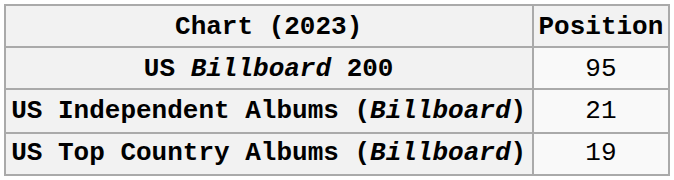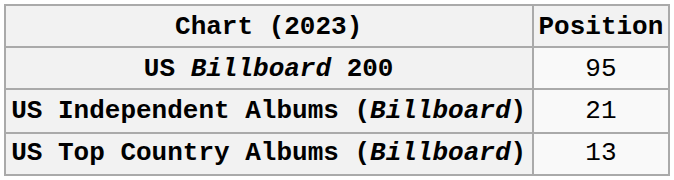US Top Country Albums (Billboard) | Position: 19 -> 13
